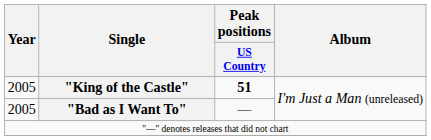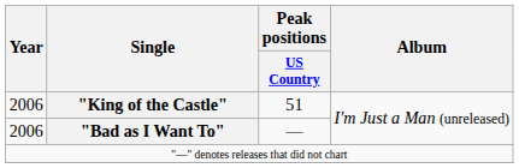"King of the Castle" | Year: 2005 -> 2006
"King of the Castle" | Peak positions / US Country: bold -> normal
"Bad as I Want To" | Year: 2005 -> 2006
